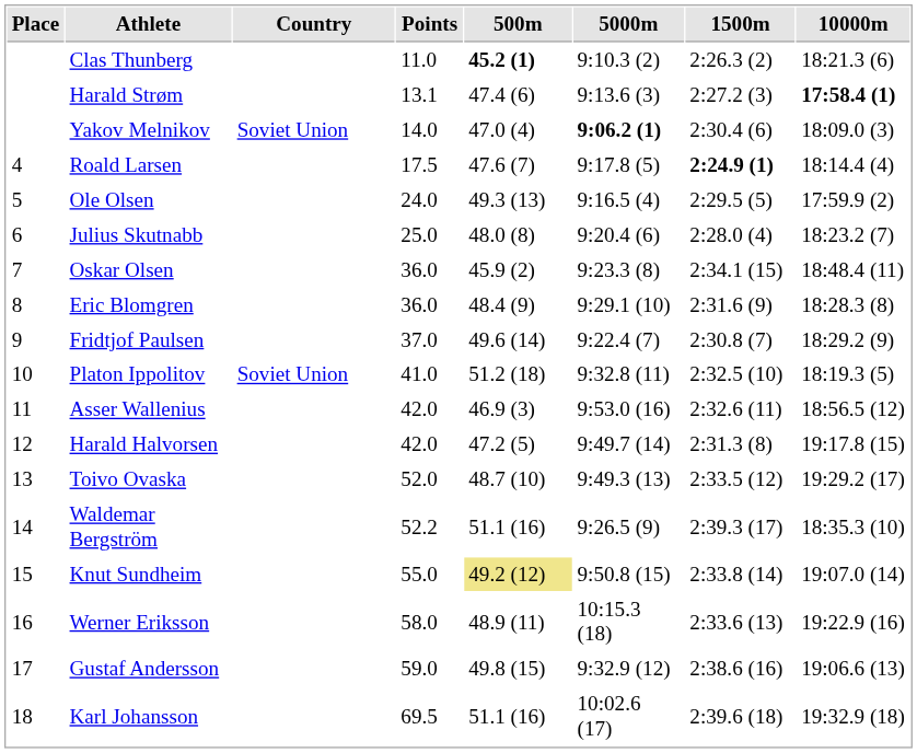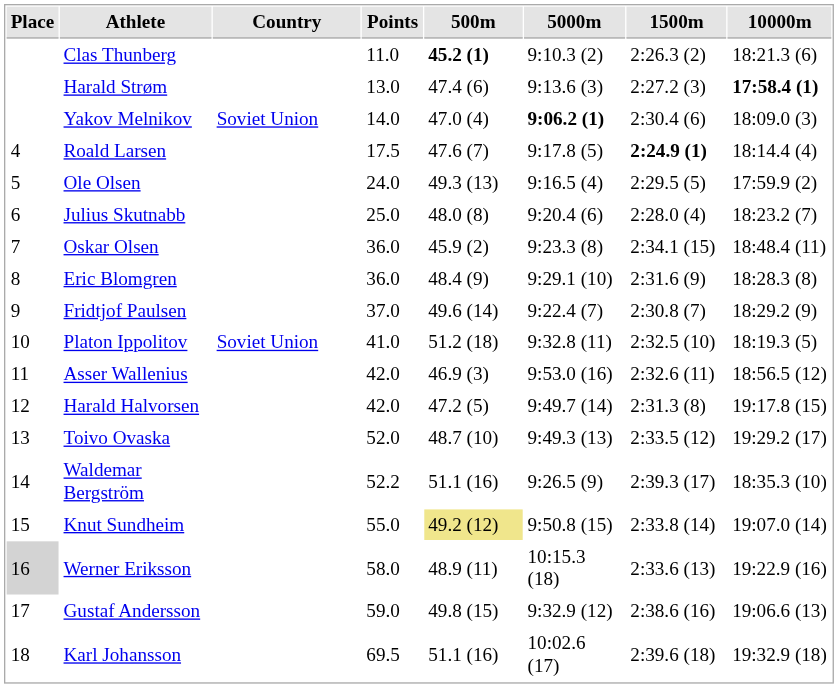Harald Strøm | Points: 13.1 -> 13.0
Werner Eriksson | Place: no background -> lightgrey background
